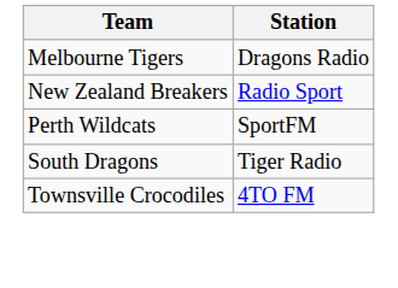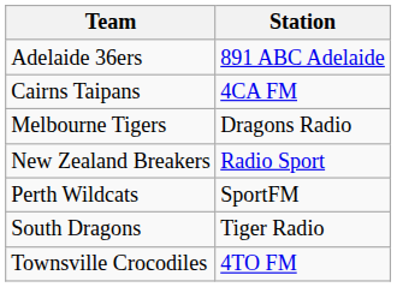+ row: Adelaide 36ers | 891 ABC Adelaide
+ row: Cairns Taipans | 4CA FM
